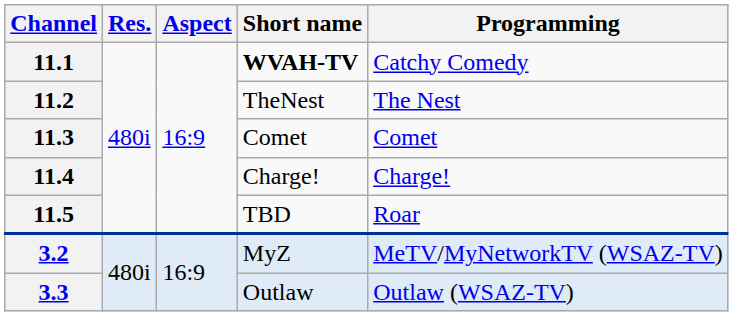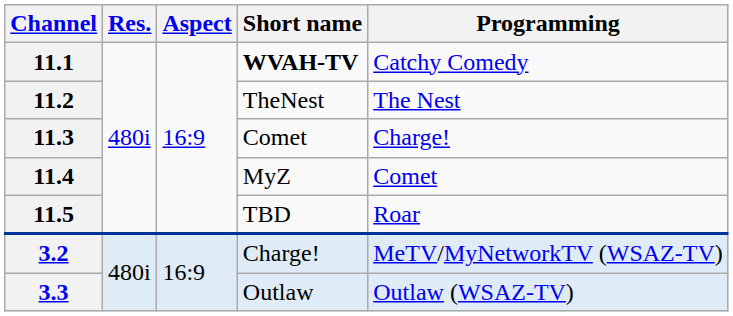11.3 | Programming: Comet -> Charge!
11.4 | Short name: Charge! -> MyZ
11.4 | Programming: Charge! -> Comet
3.2 | Short name: MyZ -> Charge!
